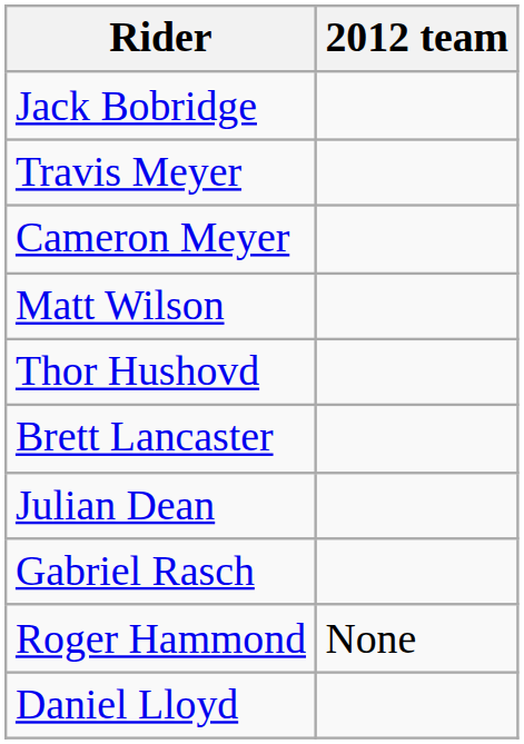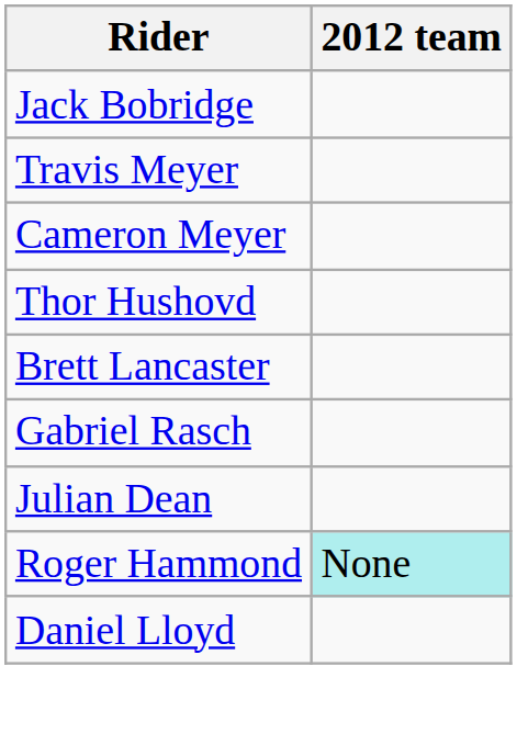- row: Matt Wilson
rows swapped: Julian Dean <-> Gabriel Rasch
Roger Hammond | 2012 team: no background -> paleturquoise background
